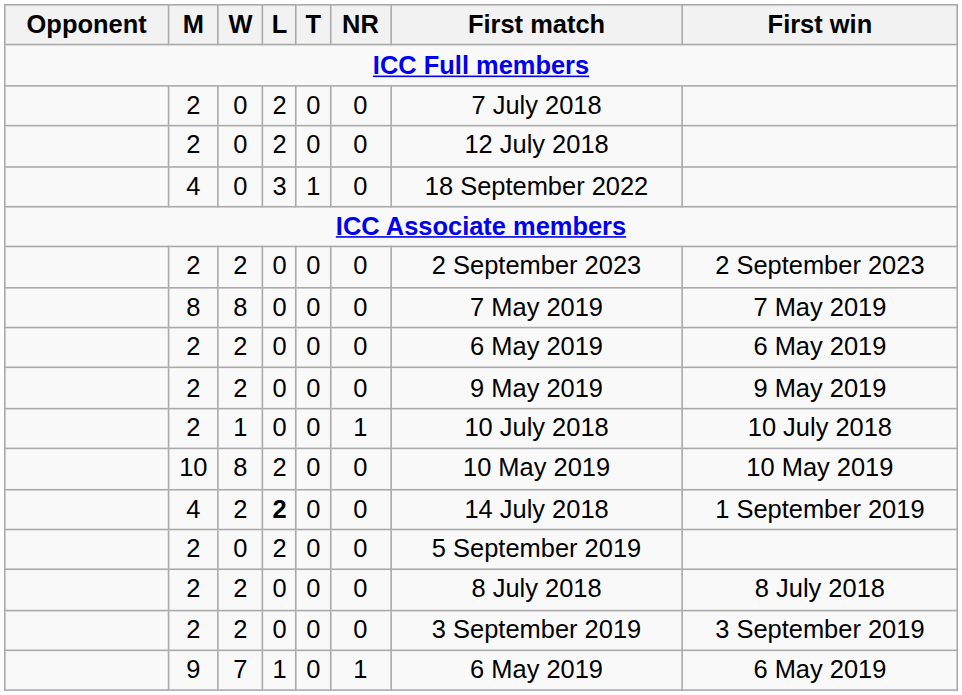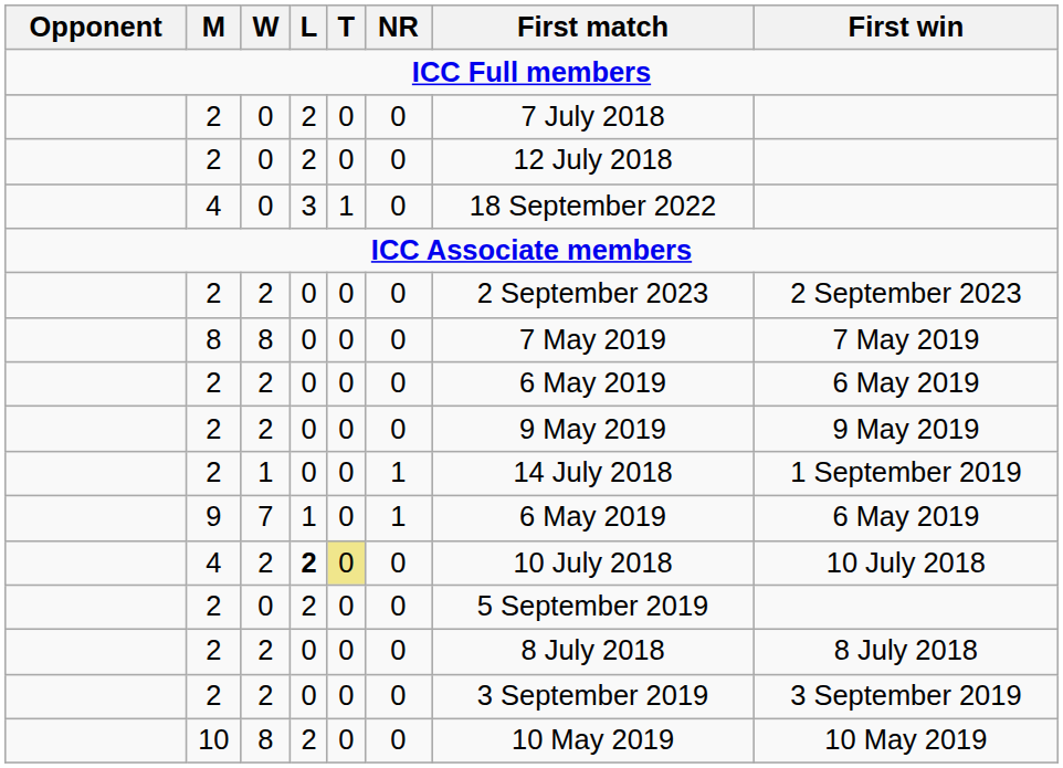2 / 1 | First match: 10 July 2018 -> 14 July 2018
2 / 1 | First win: 10 July 2018 -> 1 September 2019
rows swapped: 10 <-> 9
4 / 2 | T: no background -> khaki background
4 / 2 | First match: 14 July 2018 -> 10 July 2018
4 / 2 | First win: 1 September 2019 -> 10 July 2018
